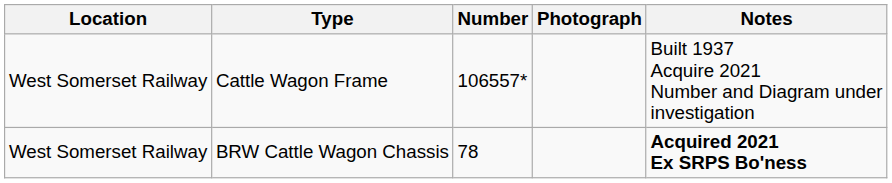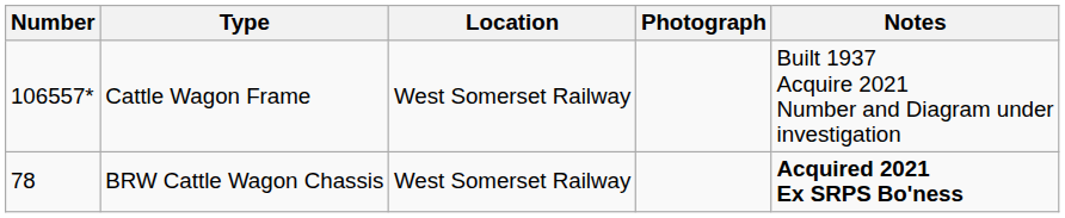columns swapped: Number <-> Location
